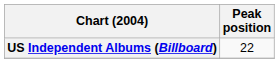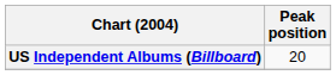US Independent Albums (Billboard) | Peak position: 22 -> 20
